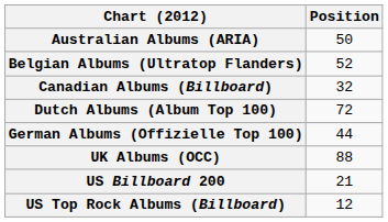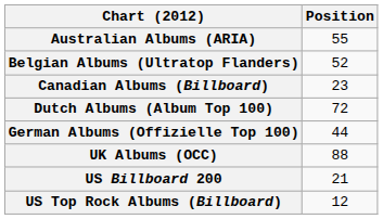Australian Albums (ARIA) | Position: 50 -> 55
Canadian Albums (Billboard) | Position: 32 -> 23
